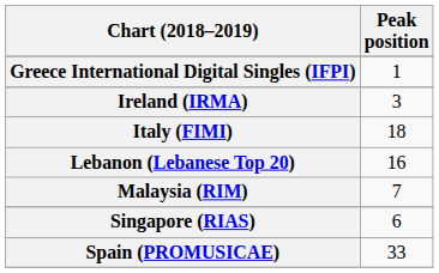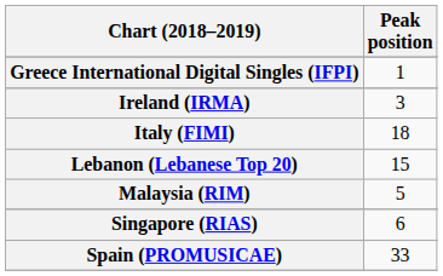Lebanon (Lebanese Top 20) | Peak position: 16 -> 15
Malaysia (RIM) | Peak position: 7 -> 5
